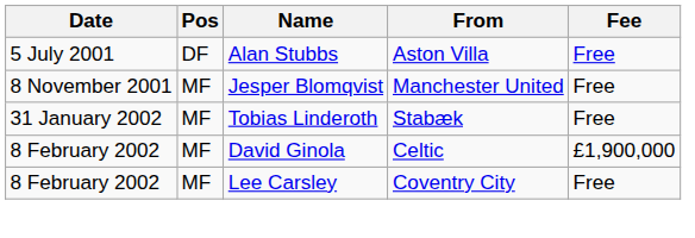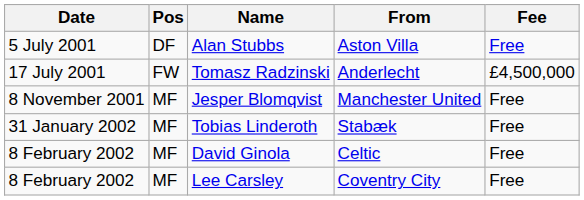+ row: 17 July 2001 | FW | Tomasz Radzinski | Anderlecht | £4,500,000
David Ginola | Fee: £1,900,000 -> Free
